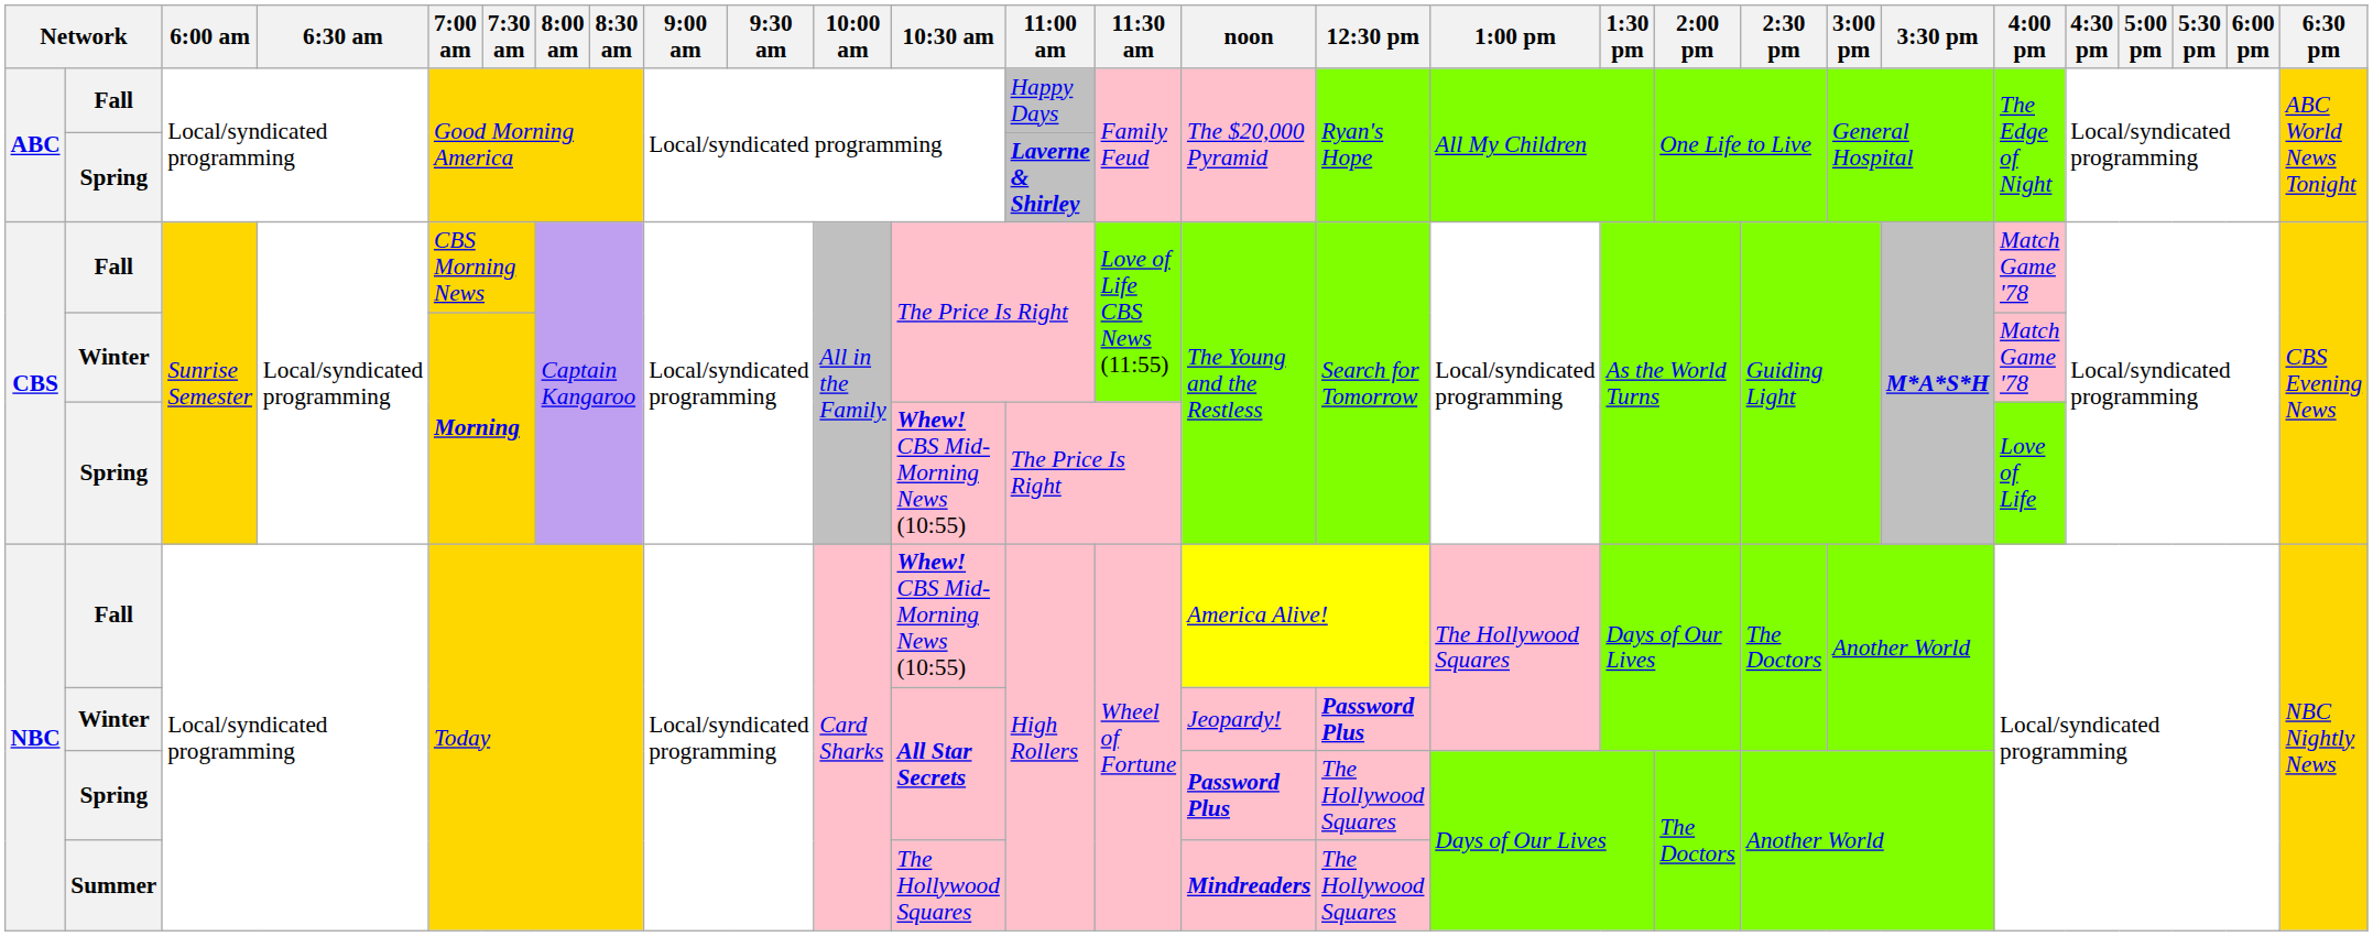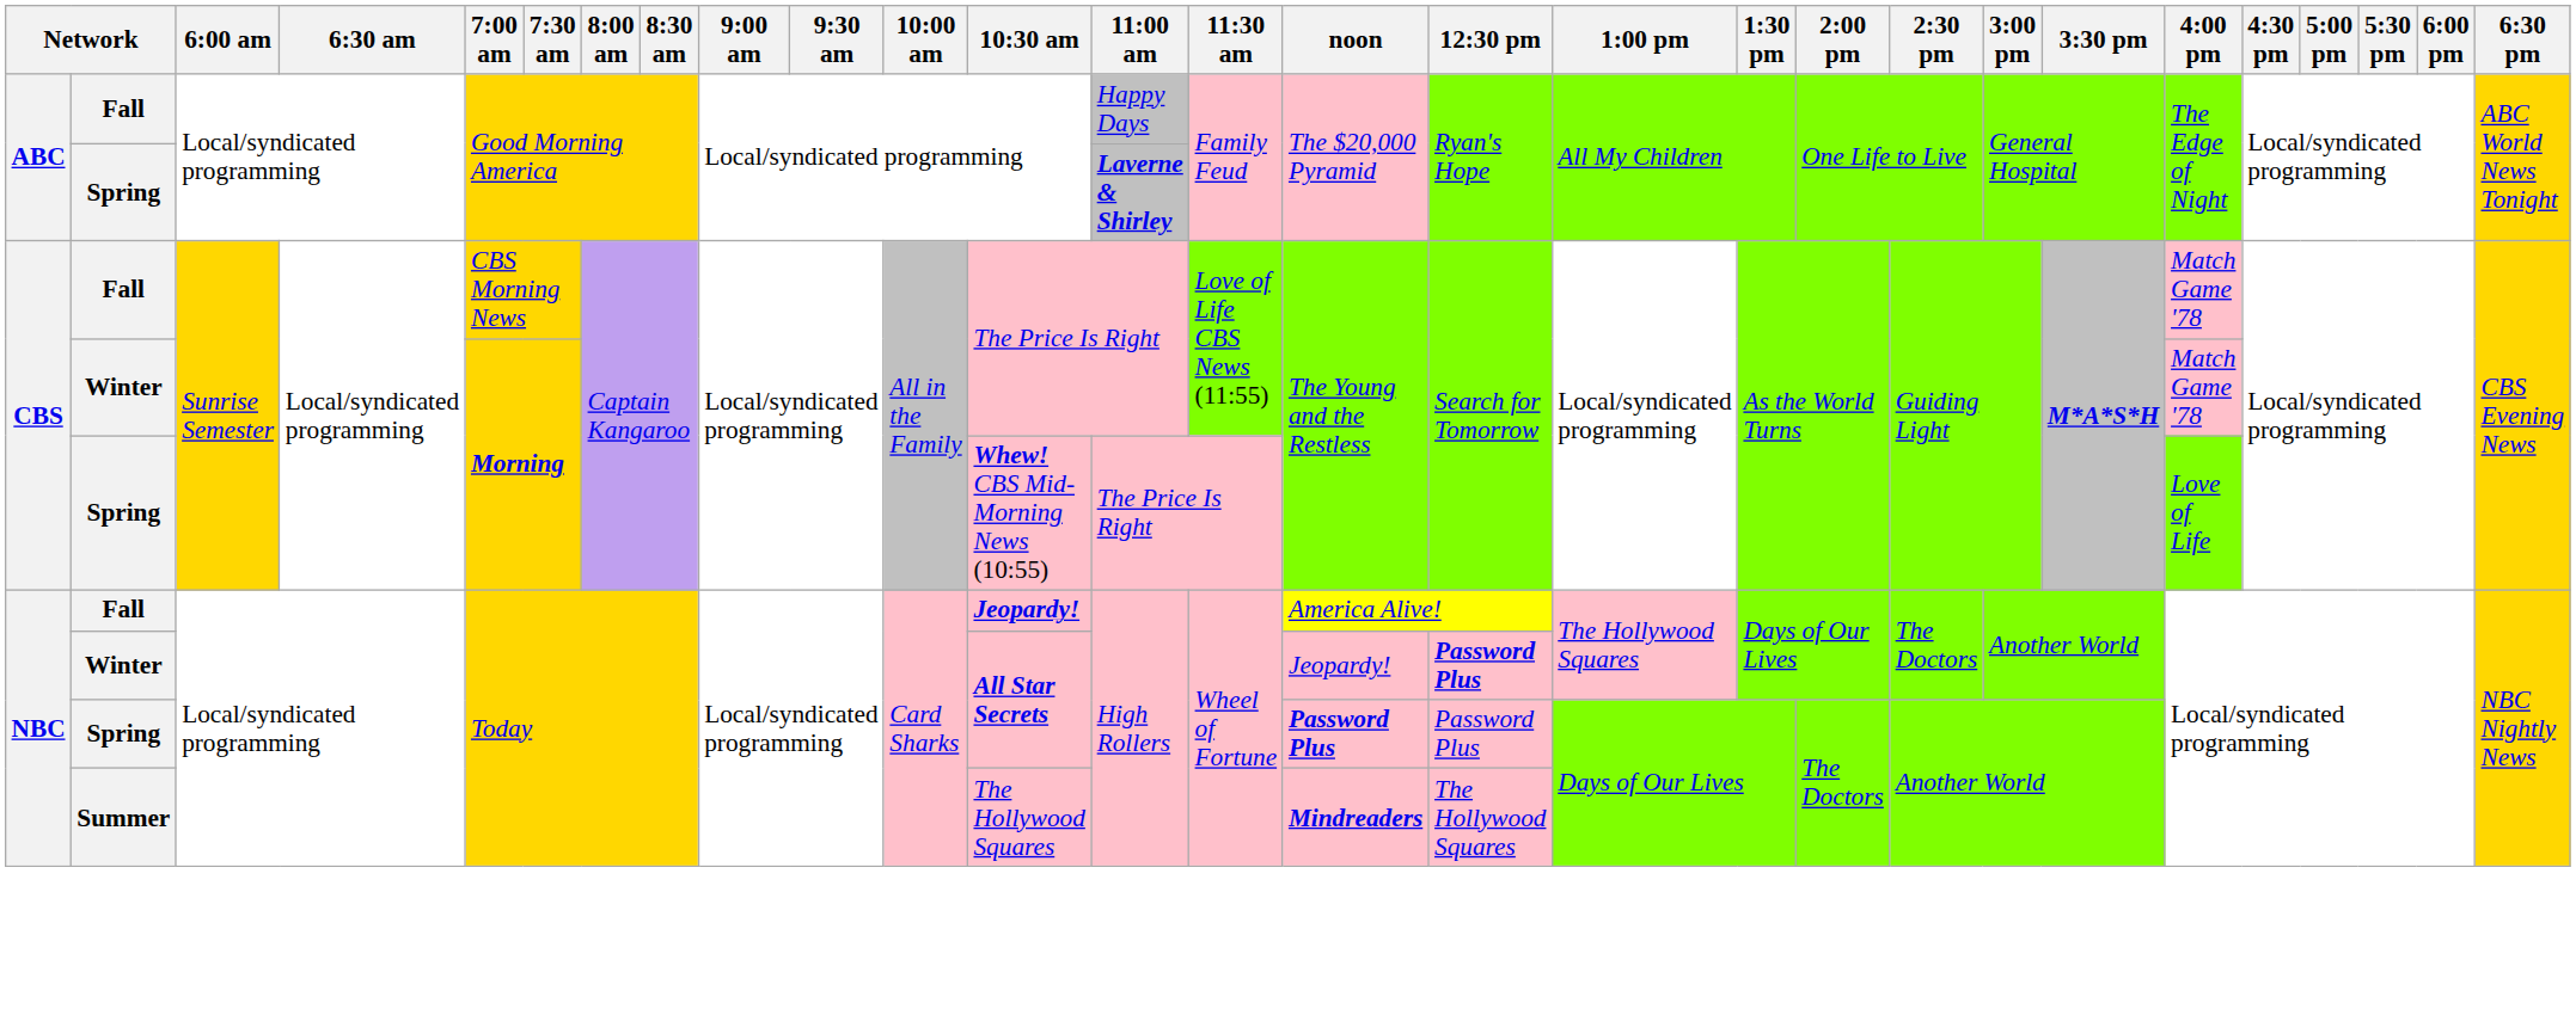NBC / Fall | 10:30 am: Whew! CBS Mid-Morning News (10:55) -> Jeopardy!
NBC / Spring | 12:30 pm: The Hollywood Squares -> Password Plus
